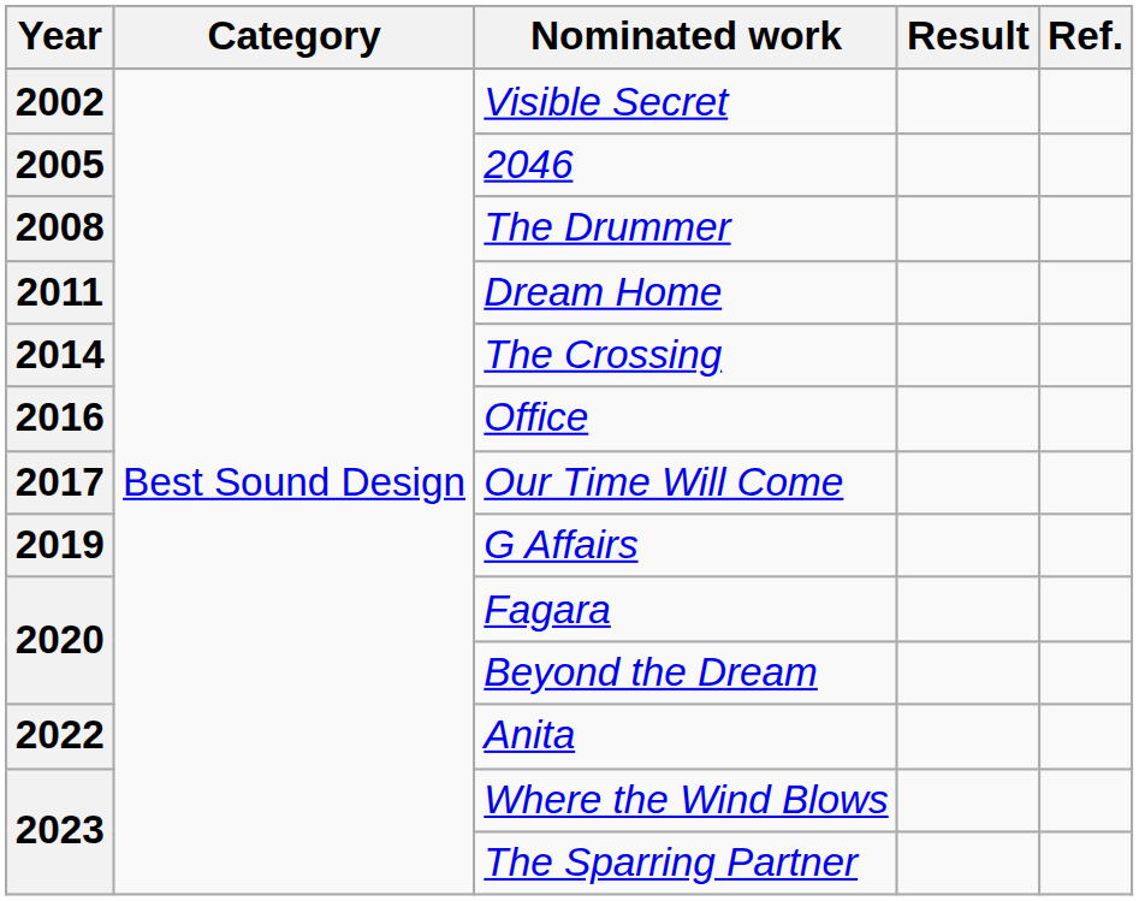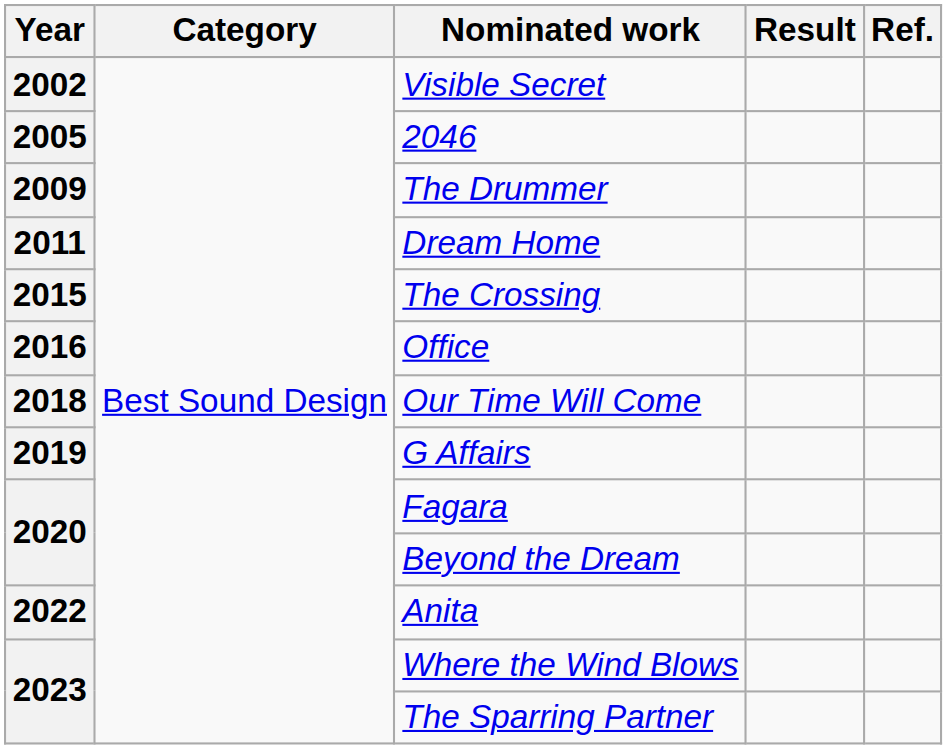The Drummer | Year: 2008 -> 2009
The Crossing | Year: 2014 -> 2015
Our Time Will Come | Year: 2017 -> 2018
